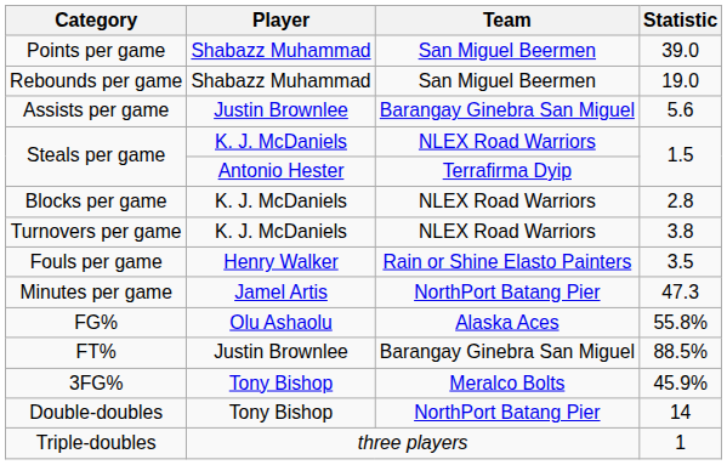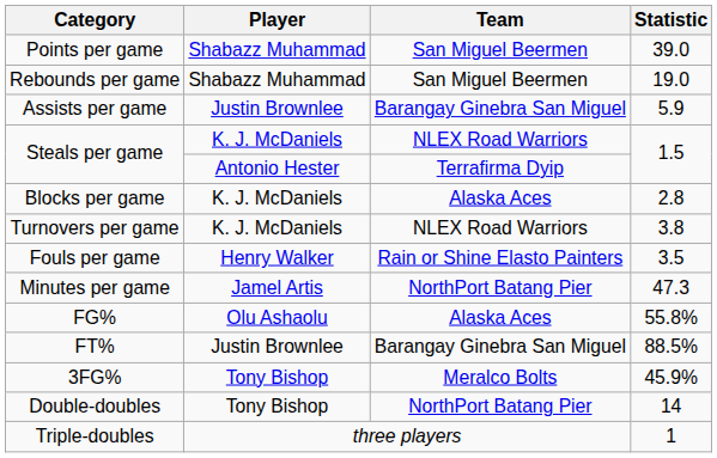Assists per game | Statistic: 5.6 -> 5.9
Blocks per game | Team: NLEX Road Warriors -> Alaska Aces
